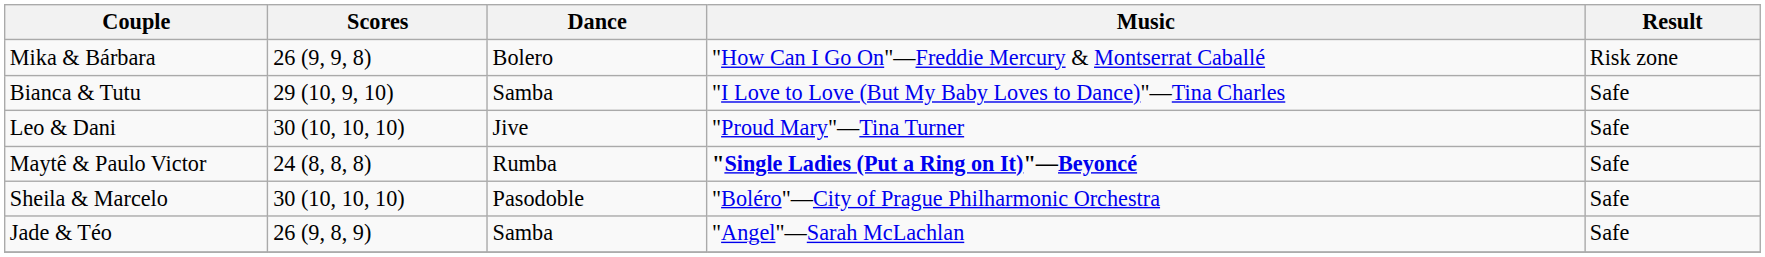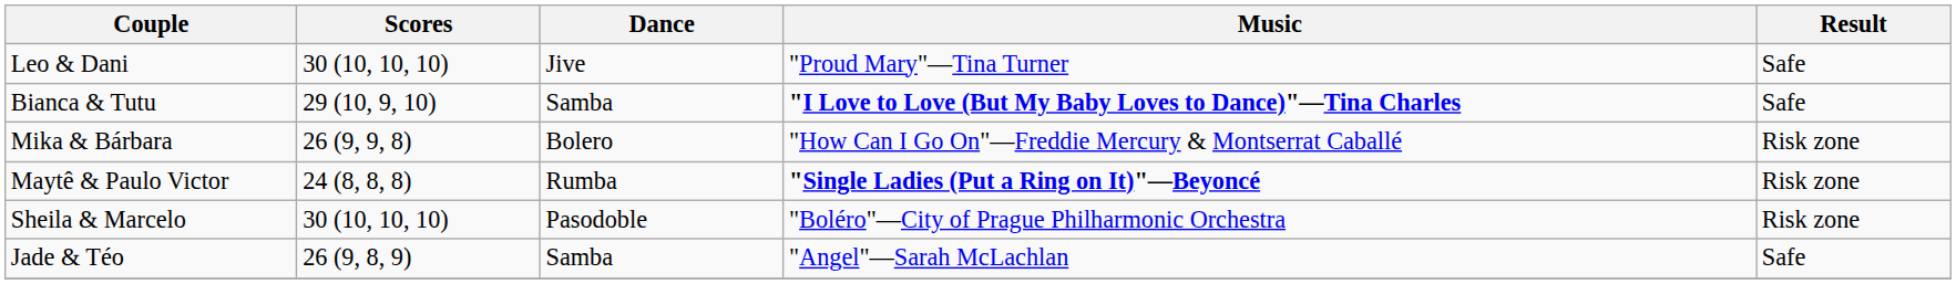rows swapped: Leo & Dani <-> Mika & Bárbara
Bianca & Tutu | Music: normal -> bold
Maytê & Paulo Victor | Result: Safe -> Risk zone
Sheila & Marcelo | Result: Safe -> Risk zone
